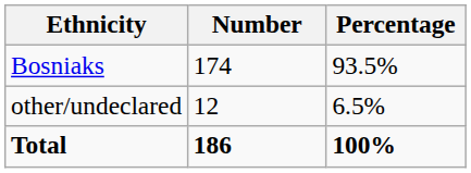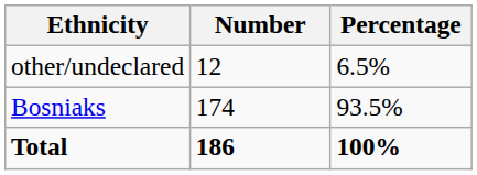rows swapped: Bosniaks <-> other/undeclared
